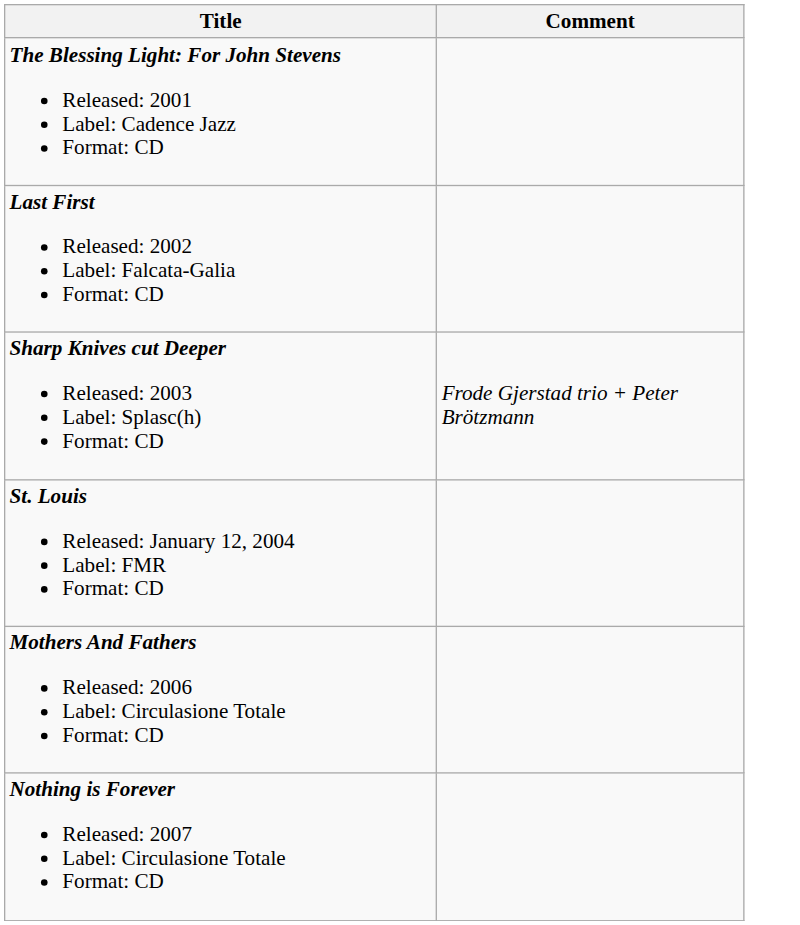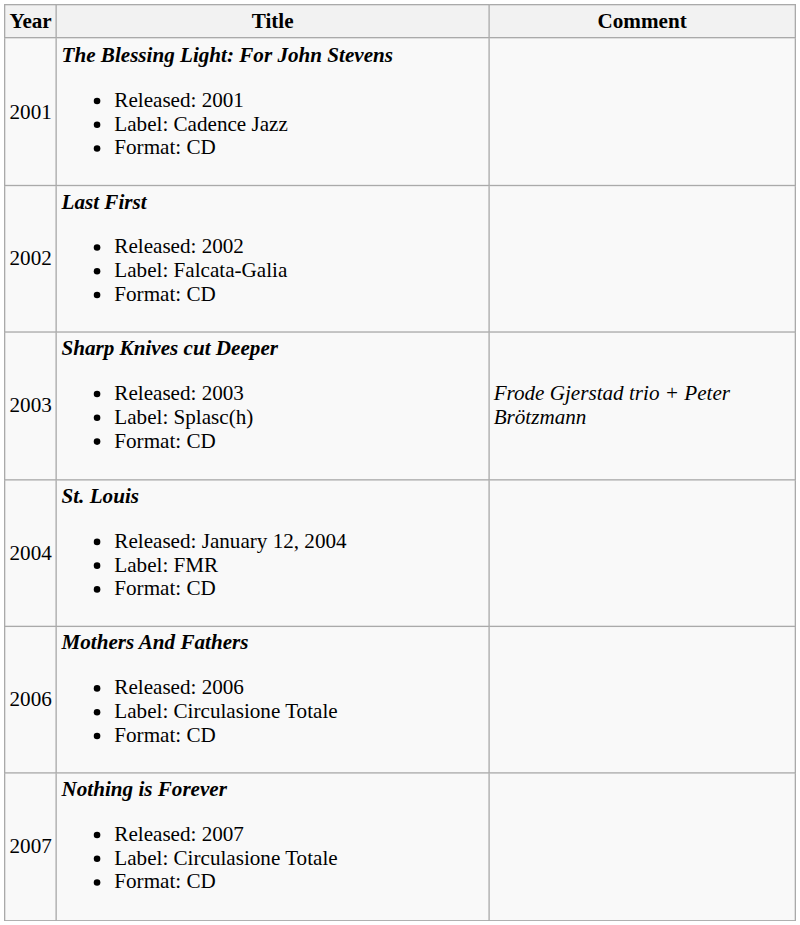+ column: Year | 2001 | 2002 | 2003 | 2004 | 2006 | 2007
